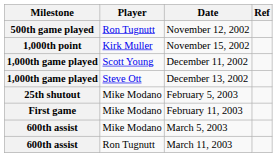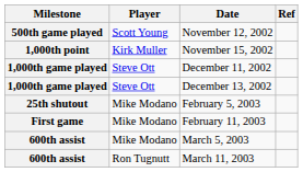November 12, 2002 | Player: Ron Tugnutt -> Scott Young
December 11, 2002 | Player: Scott Young -> Steve Ott
